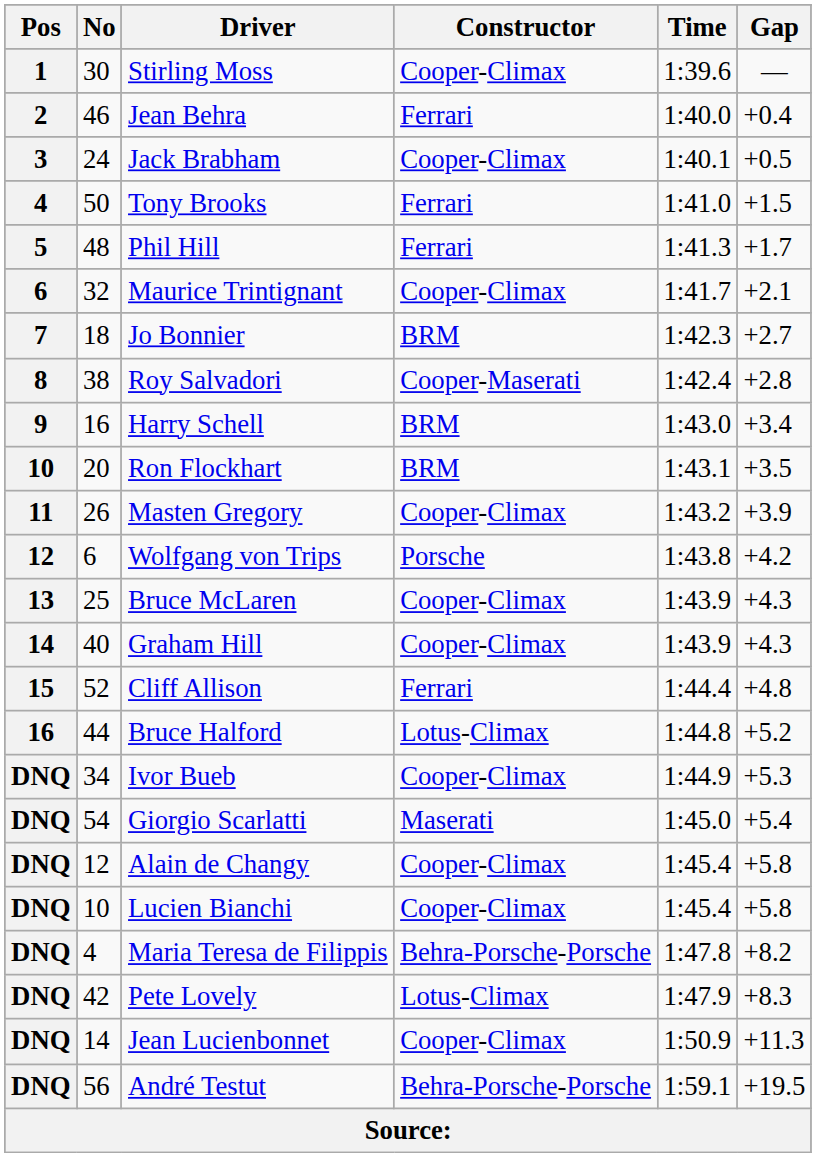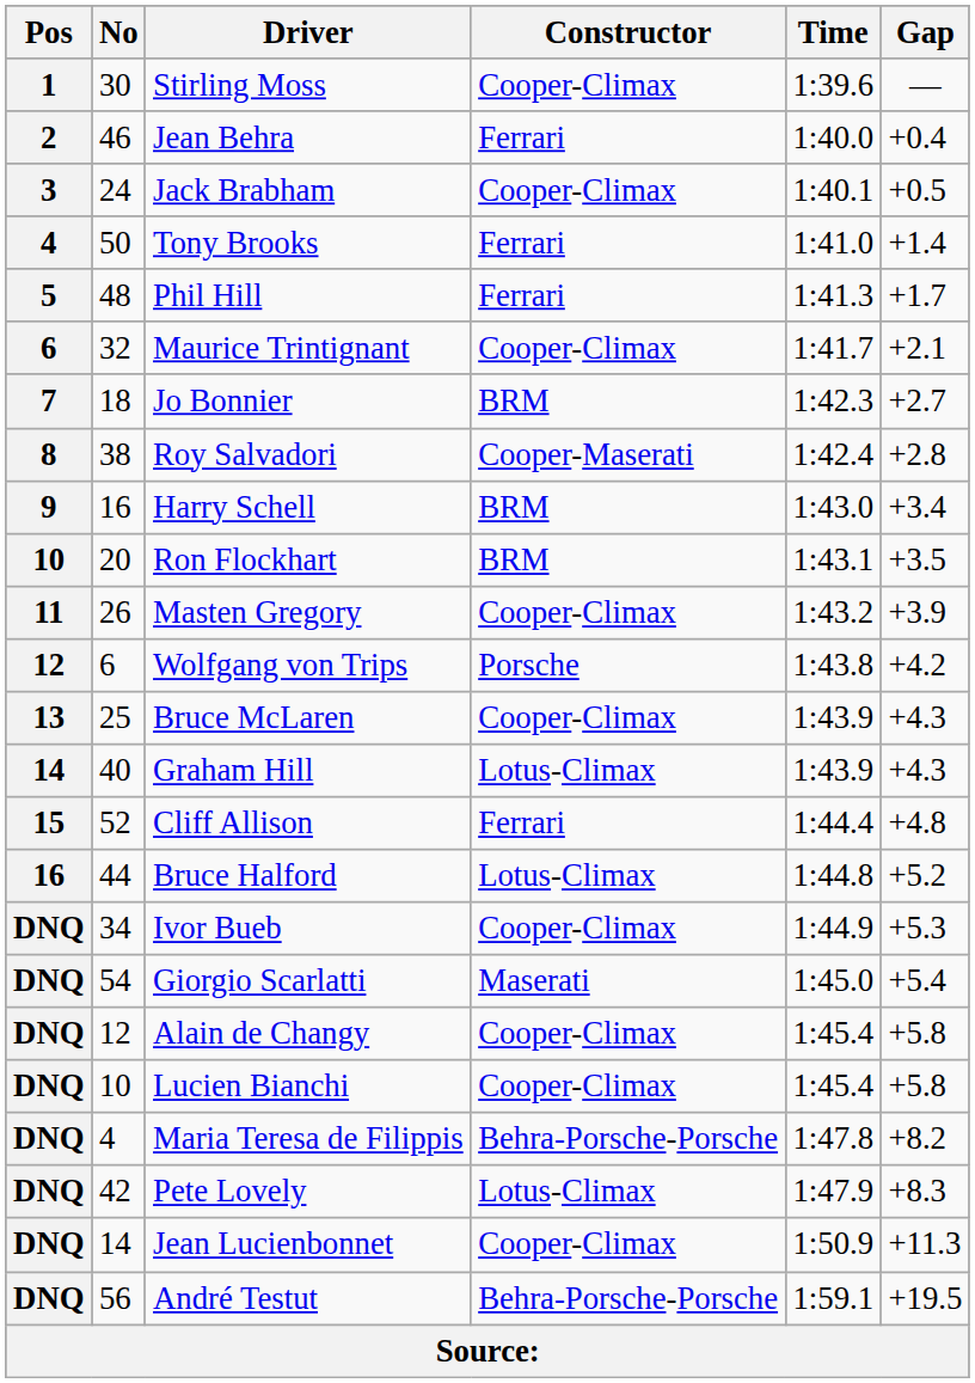Tony Brooks | Gap: +1.5 -> +1.4
Graham Hill | Constructor: Cooper-Climax -> Lotus-Climax
